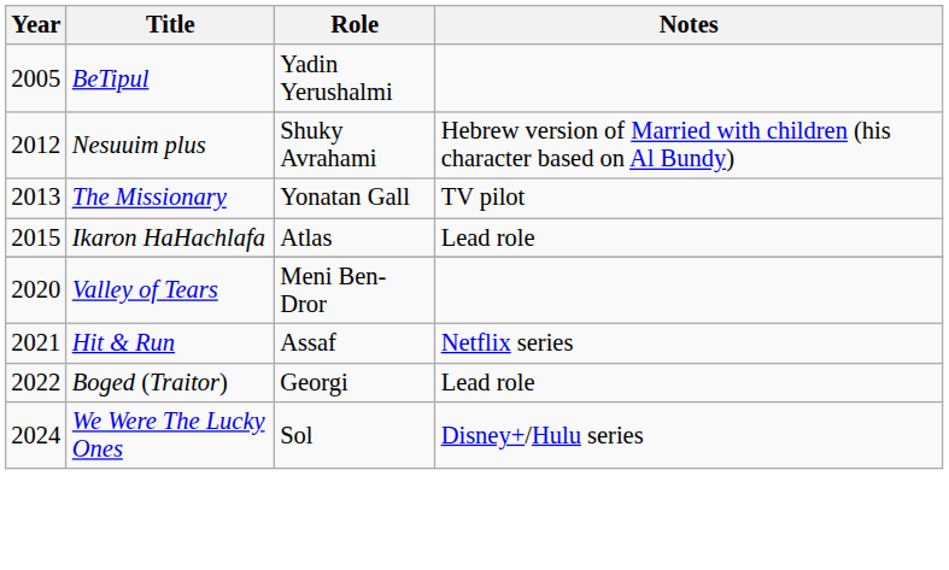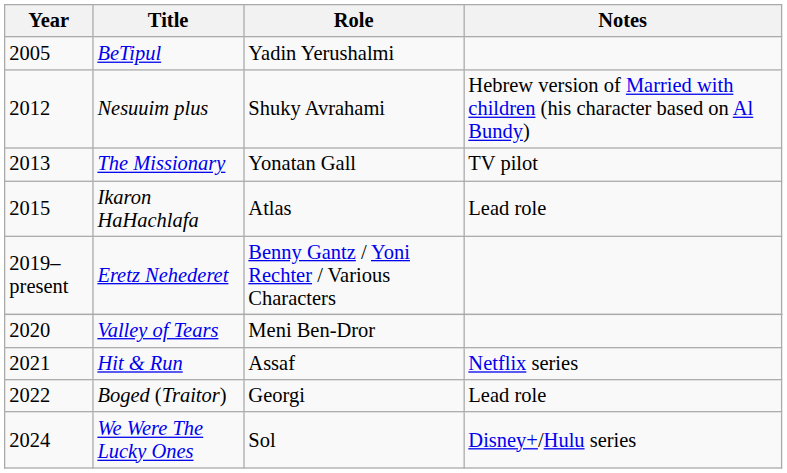+ row: 2019–present | Eretz Nehederet | Benny Gantz / Yoni Rechter / Various Characters
